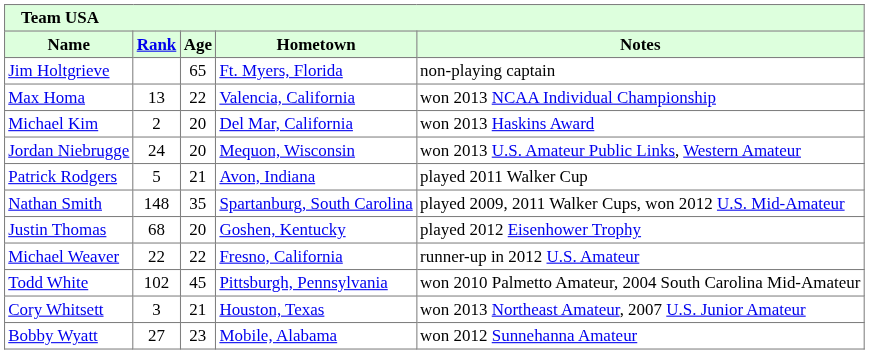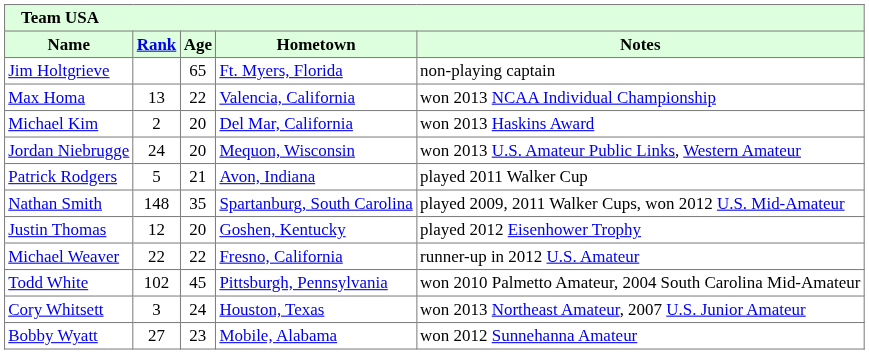Justin Thomas | Rank: 68 -> 12
Cory Whitsett | Age: 21 -> 24
